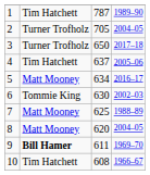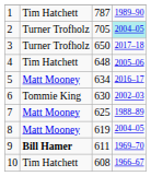2 | column 4: no background -> paleturquoise background
4 | column 3: 637 -> 648
8 | column 3: 620 -> 619
